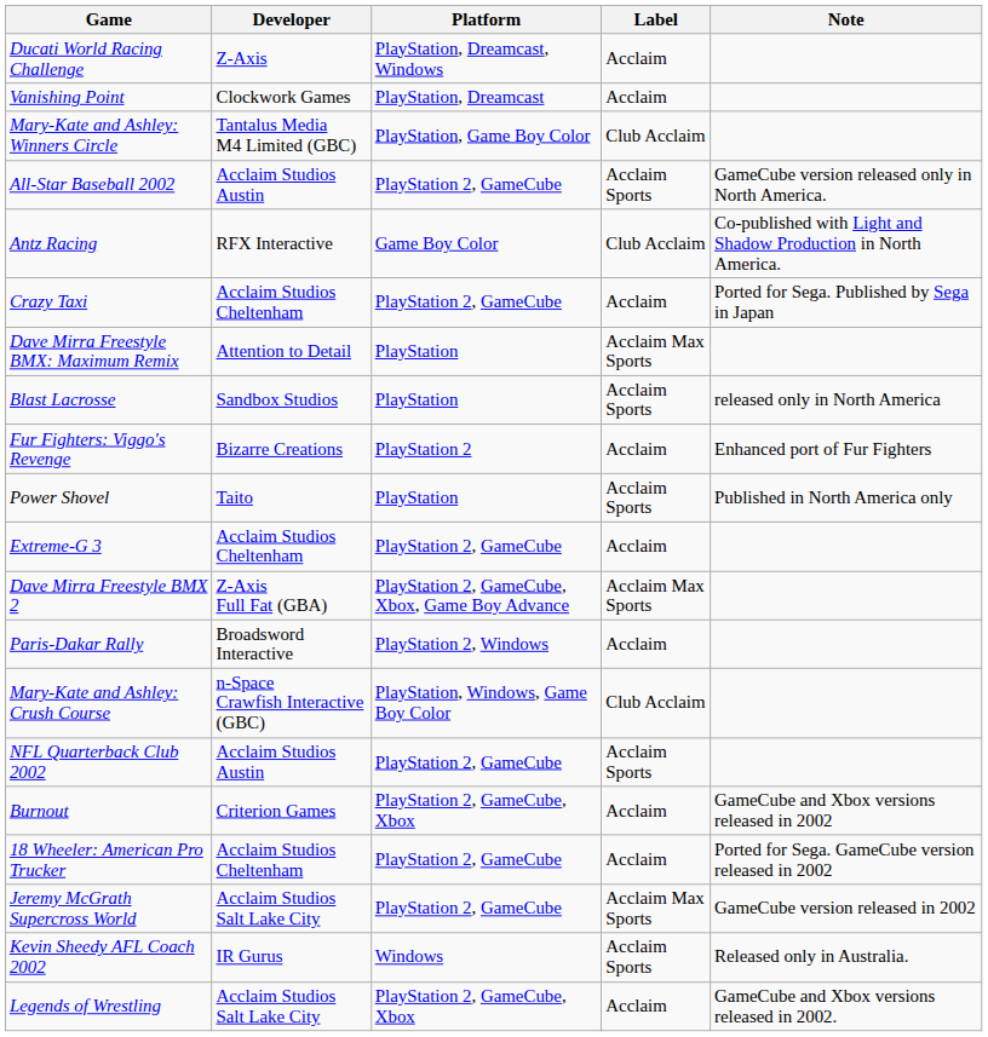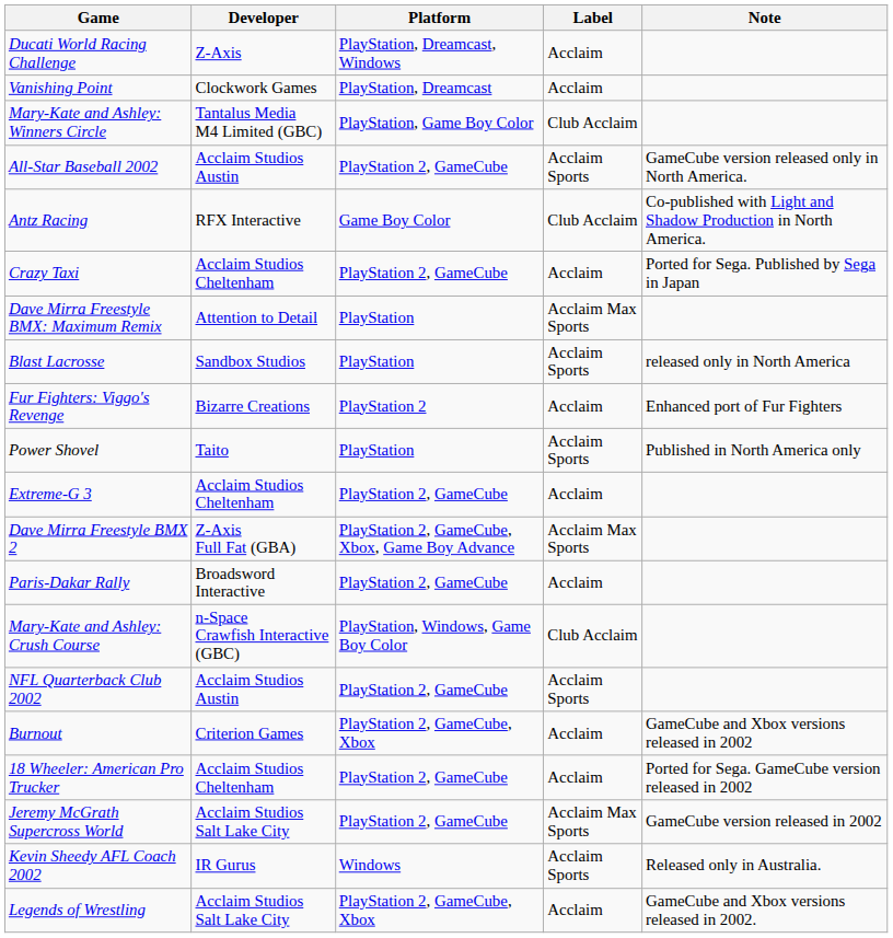Paris-Dakar Rally | Platform: PlayStation 2, Windows -> PlayStation 2, GameCube
